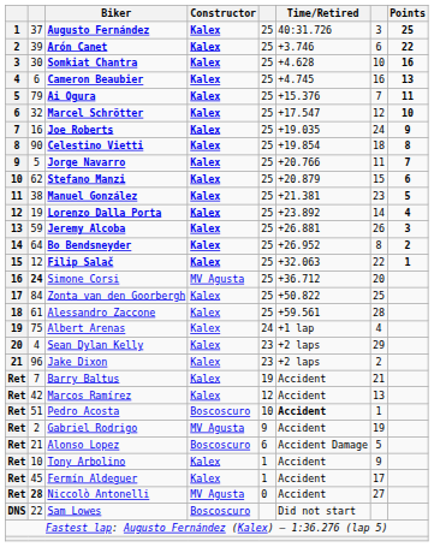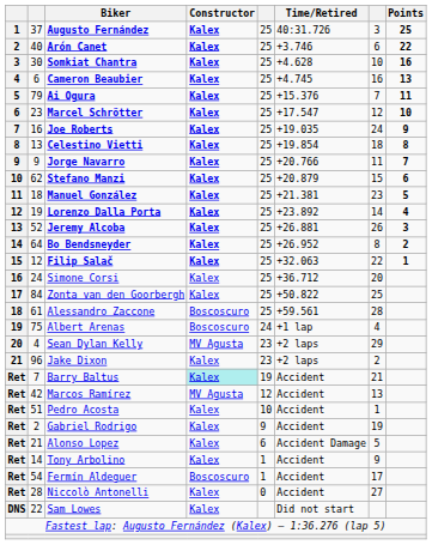Arón Canet | column 2: 39 -> 40
Marcel Schrötter | column 2: 32 -> 23
Celestino Vietti | column 2: 90 -> 13
Jorge Navarro | column 2: 5 -> 9
Manuel González | column 2: 38 -> 18
Jeremy Alcoba | column 2: 59 -> 52
Simone Corsi | column 2: bold -> normal
Simone Corsi | Constructor: MV Agusta -> Kalex
Alessandro Zaccone | Constructor: Kalex -> Boscoscuro
Albert Arenas | Constructor: Kalex -> Boscoscuro
Sean Dylan Kelly | Constructor: Kalex -> MV Agusta
Barry Baltus | Constructor: no background -> paleturquoise background
Marcos Ramírez | Constructor: Kalex -> MV Agusta
Pedro Acosta | Constructor: Boscoscuro -> Kalex
Pedro Acosta | Time/Retired: bold -> normal
Gabriel Rodrigo | Constructor: MV Agusta -> Kalex
Alonso Lopez | Constructor: Boscoscuro -> Kalex
Tony Arbolino | column 2: 10 -> 14
Fermín Aldeguer | column 2: 45 -> 54
Fermín Aldeguer | Constructor: Kalex -> Boscoscuro
Niccolò Antonelli | column 2: bold -> normal
Niccolò Antonelli | Constructor: MV Agusta -> Kalex
Sam Lowes | Constructor: Boscoscuro -> Kalex
